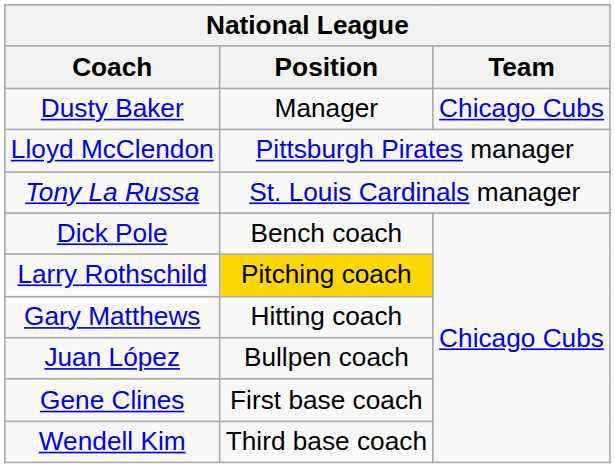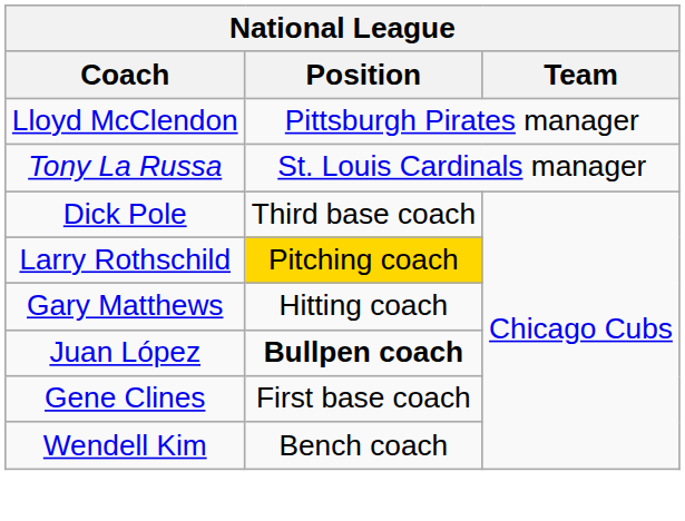- row: Dusty Baker | Manager | Chicago Cubs
Dick Pole | Position: Bench coach -> Third base coach
Juan López | Position: normal -> bold
Wendell Kim | Position: Third base coach -> Bench coach
